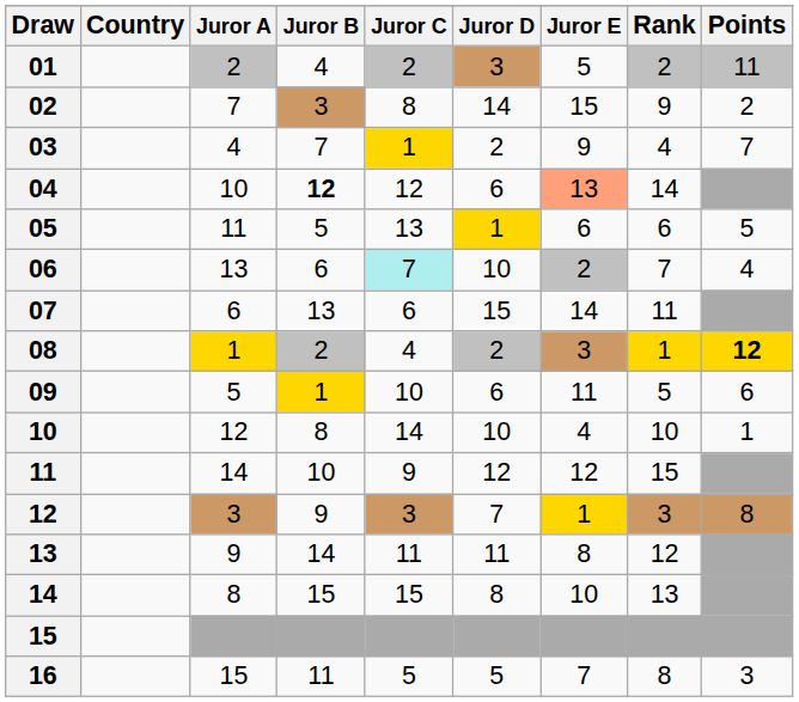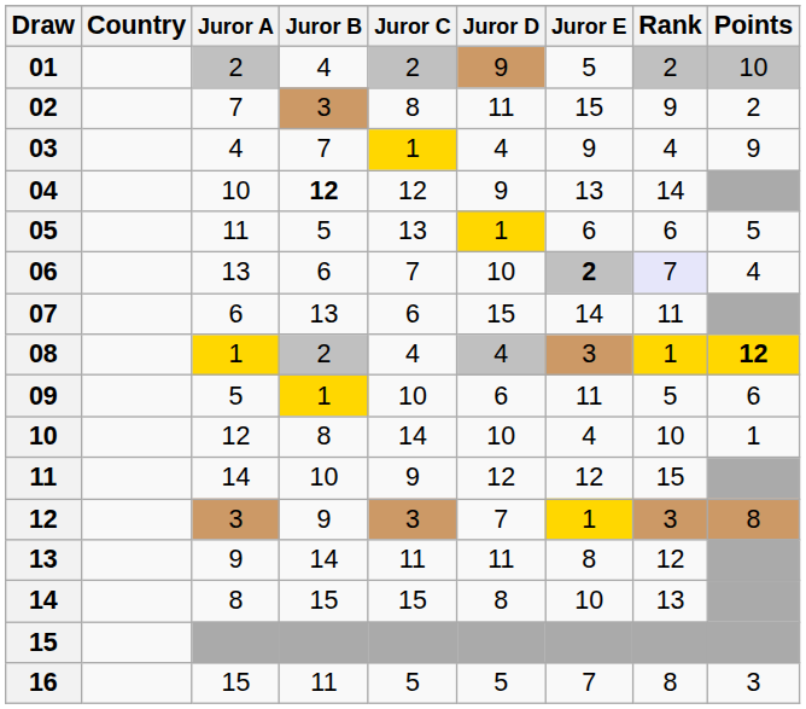01 | Juror D: 3 -> 9
01 | Points: 11 -> 10
02 | Juror D: 14 -> 11
03 | Juror D: 2 -> 4
03 | Points: 7 -> 9
04 | Juror D: 6 -> 9
04 | Juror E: lightsalmon background -> no background
06 | Juror C: paleturquoise background -> no background
06 | Juror E: normal -> bold
06 | Rank: no background -> lavender background
08 | Juror D: 2 -> 4
